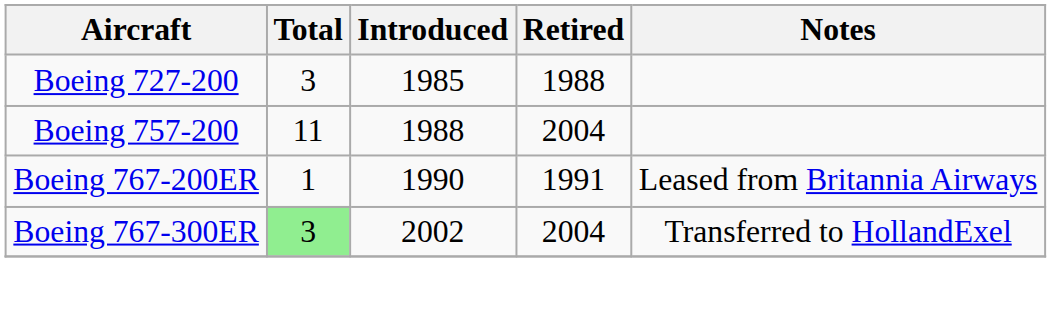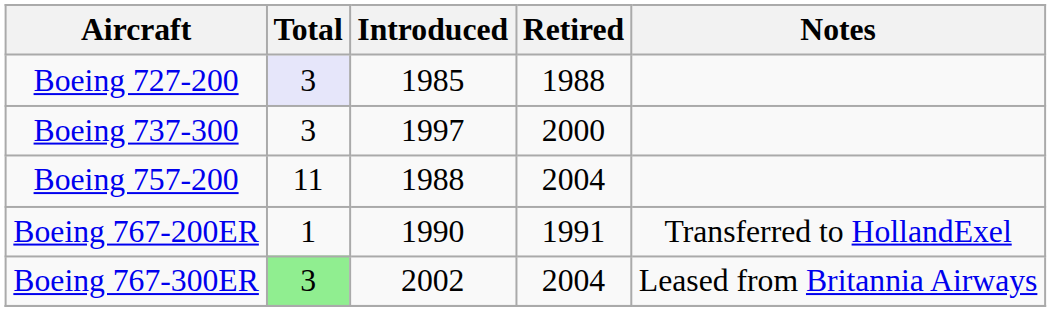Boeing 727-200 | Total: no background -> lavender background
+ row: Boeing 737-300 | 3 | 1997 | 2000
Boeing 767-200ER | Notes: Leased from Britannia Airways -> Transferred to HollandExel
Boeing 767-300ER | Notes: Transferred to HollandExel -> Leased from Britannia Airways
